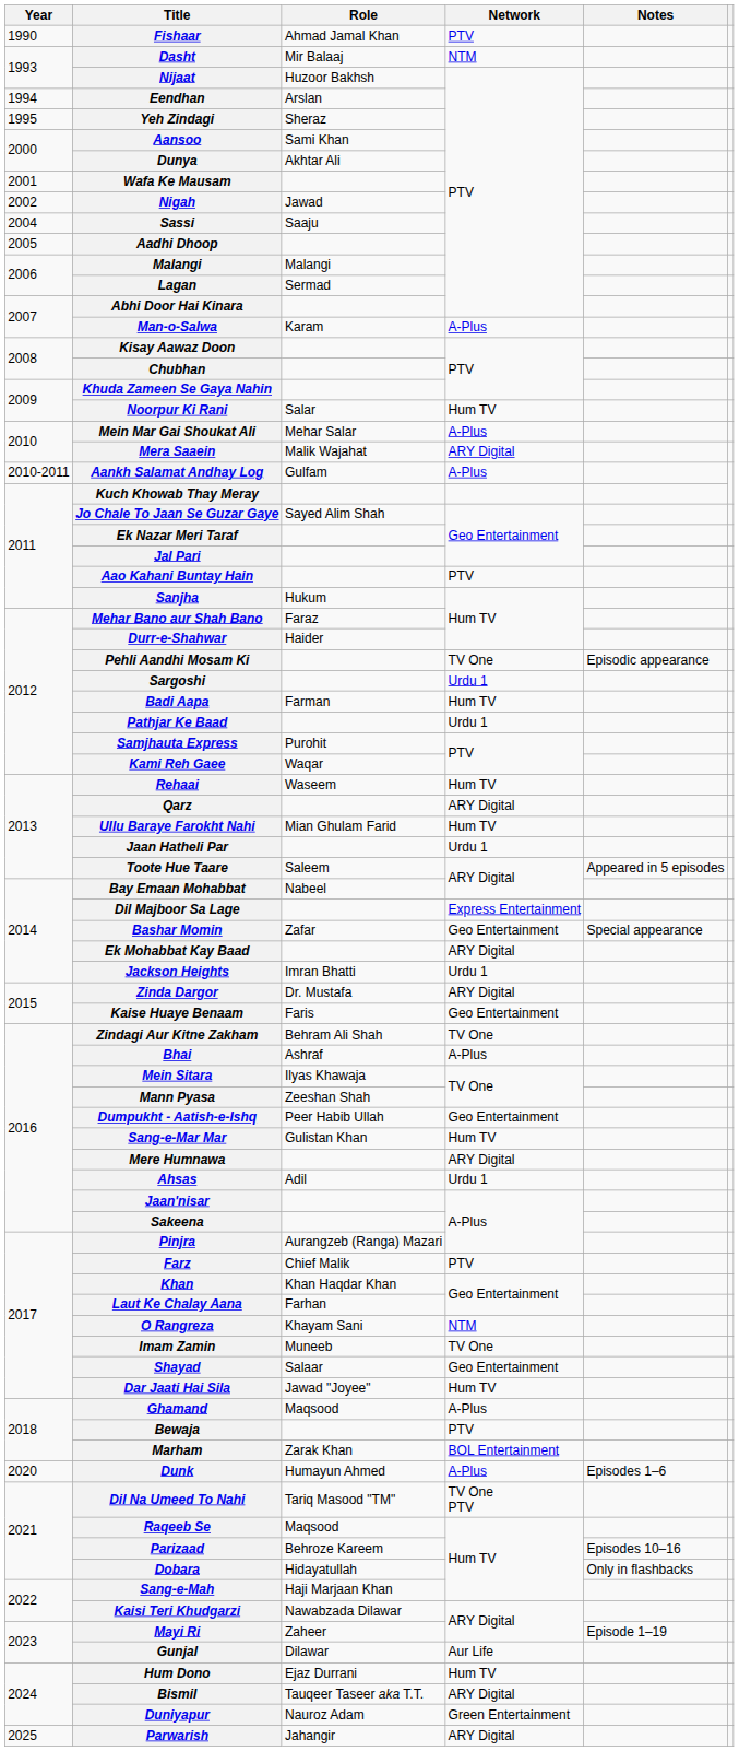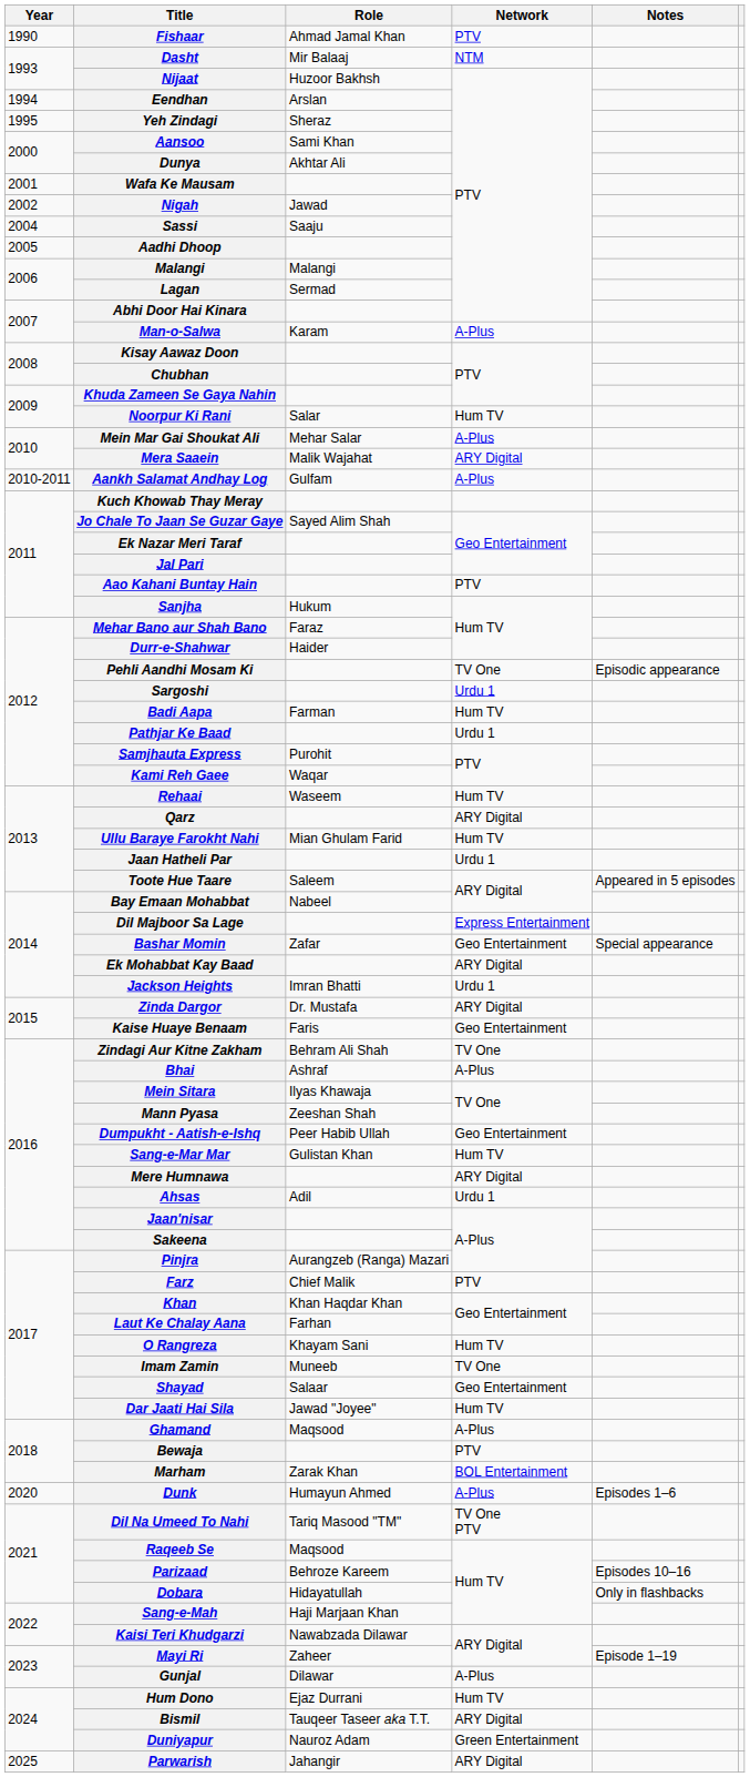O Rangreza | Network: NTM -> Hum TV
Gunjal | Network: Aur Life -> A-Plus
